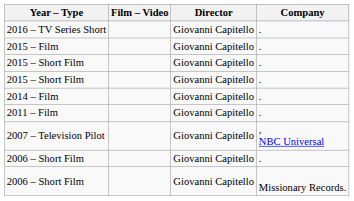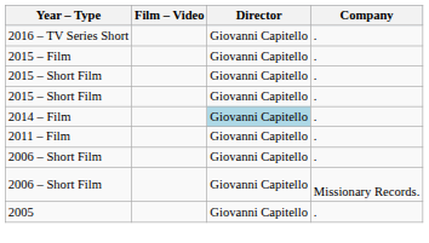2014 – Film | Director: no background -> lightblue background
- row: 2007 – Television Pilot | Giovanni Capitello | , NBC Universal
+ row: 2005 | Giovanni Capitello | .
